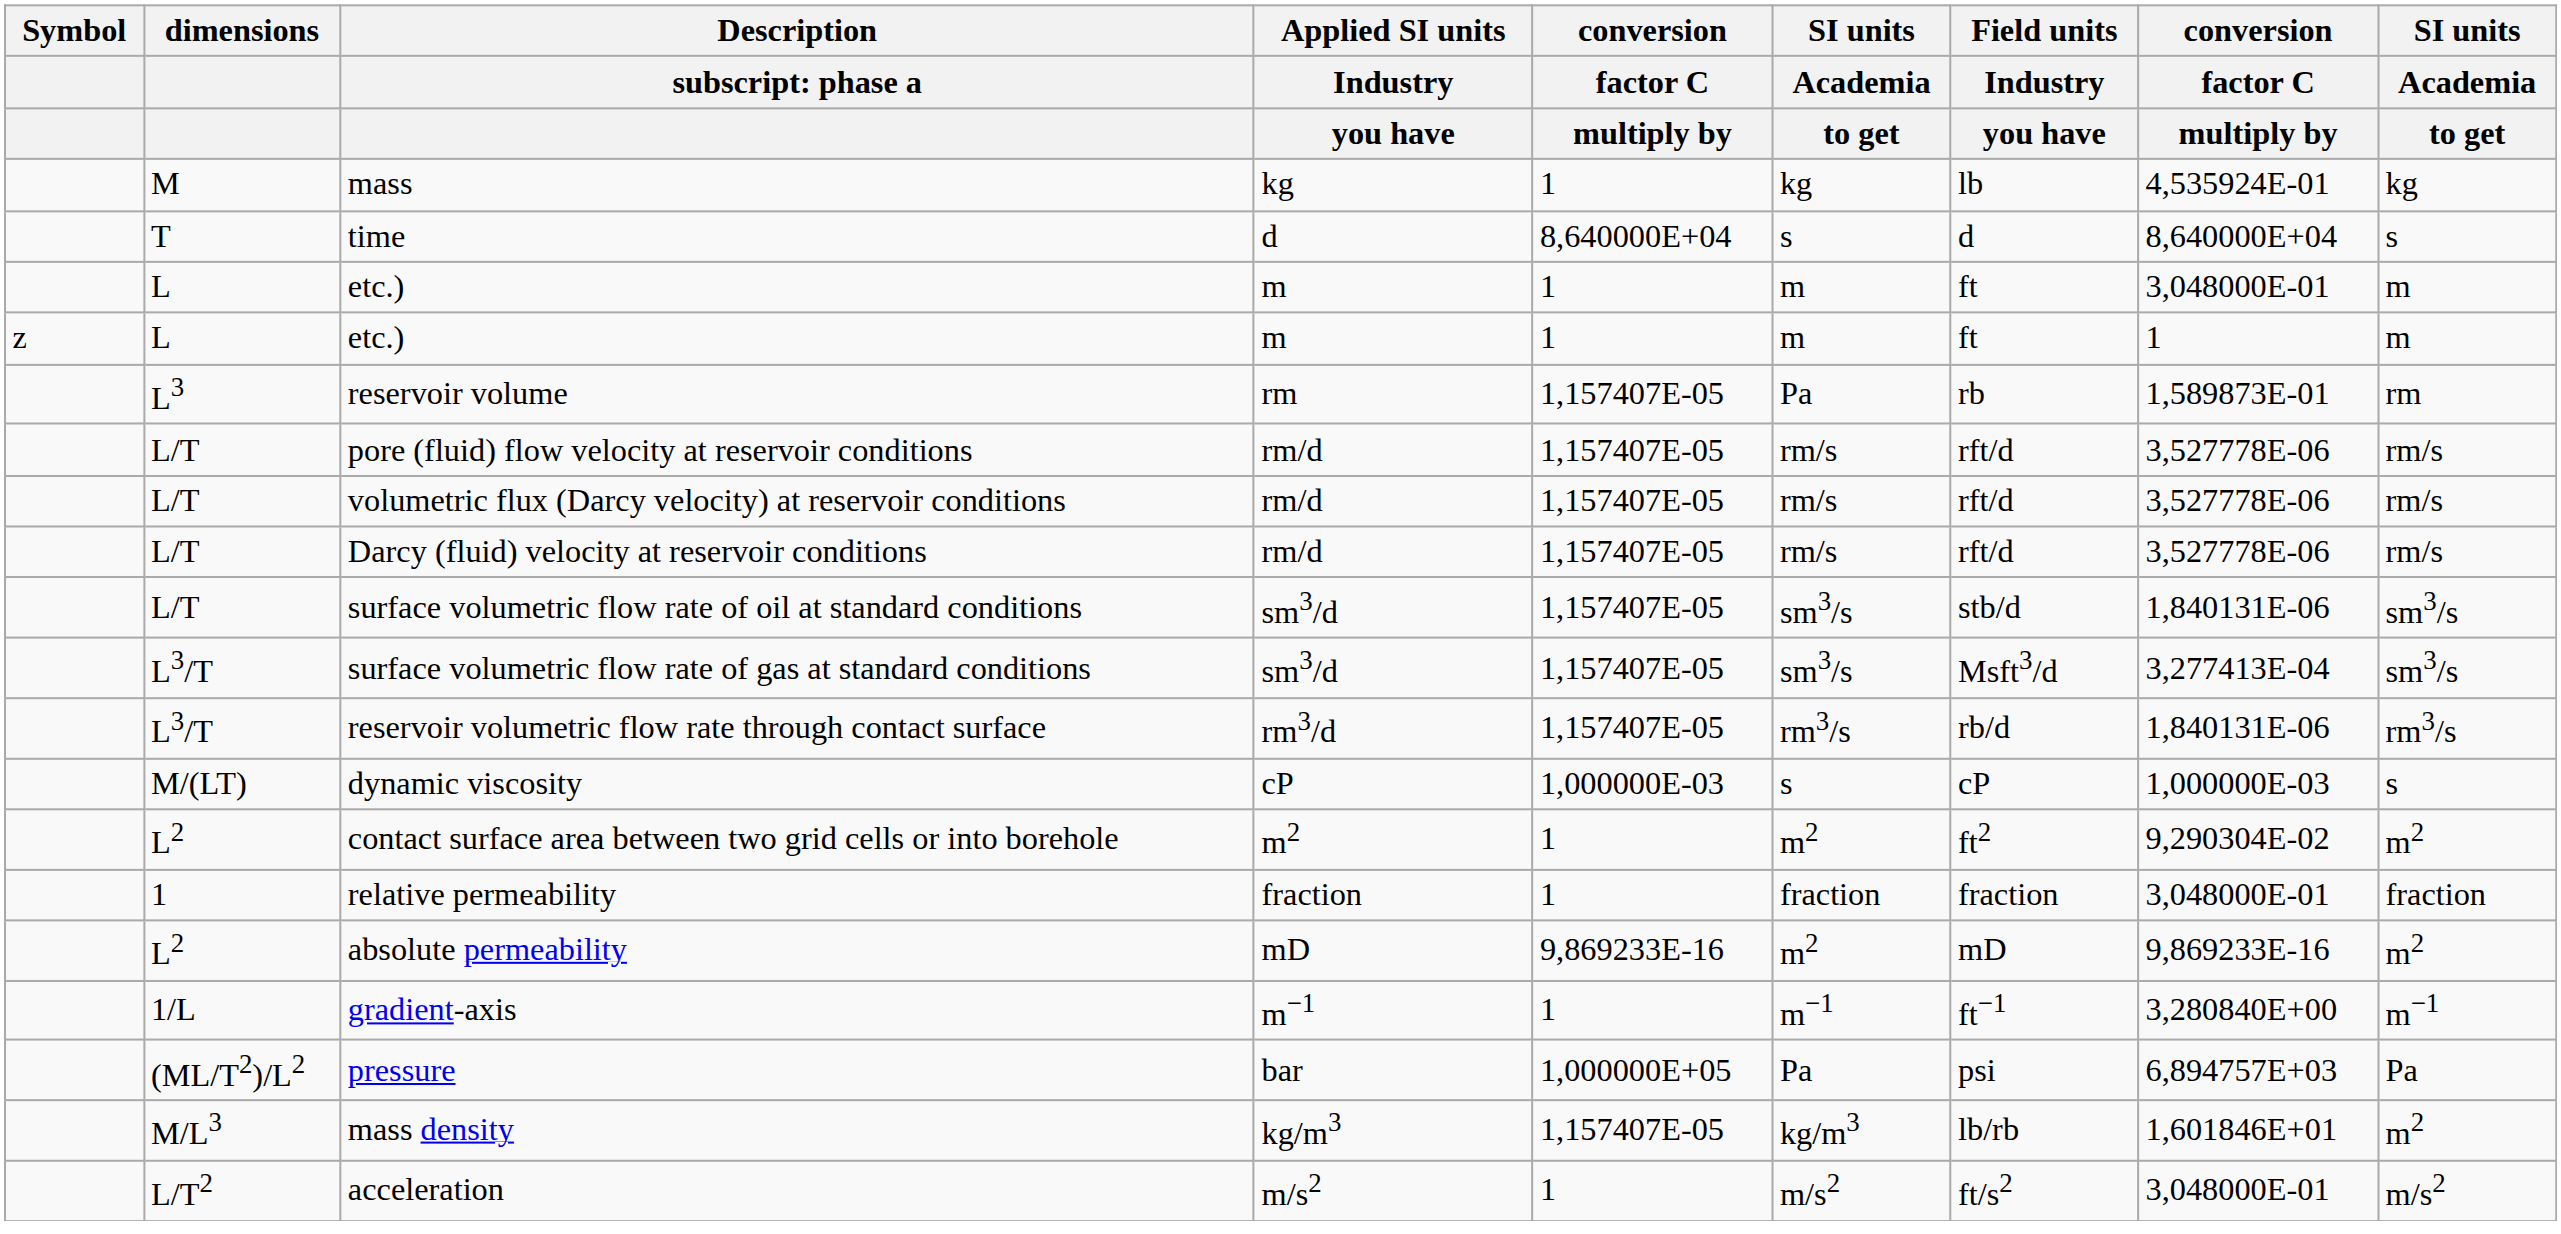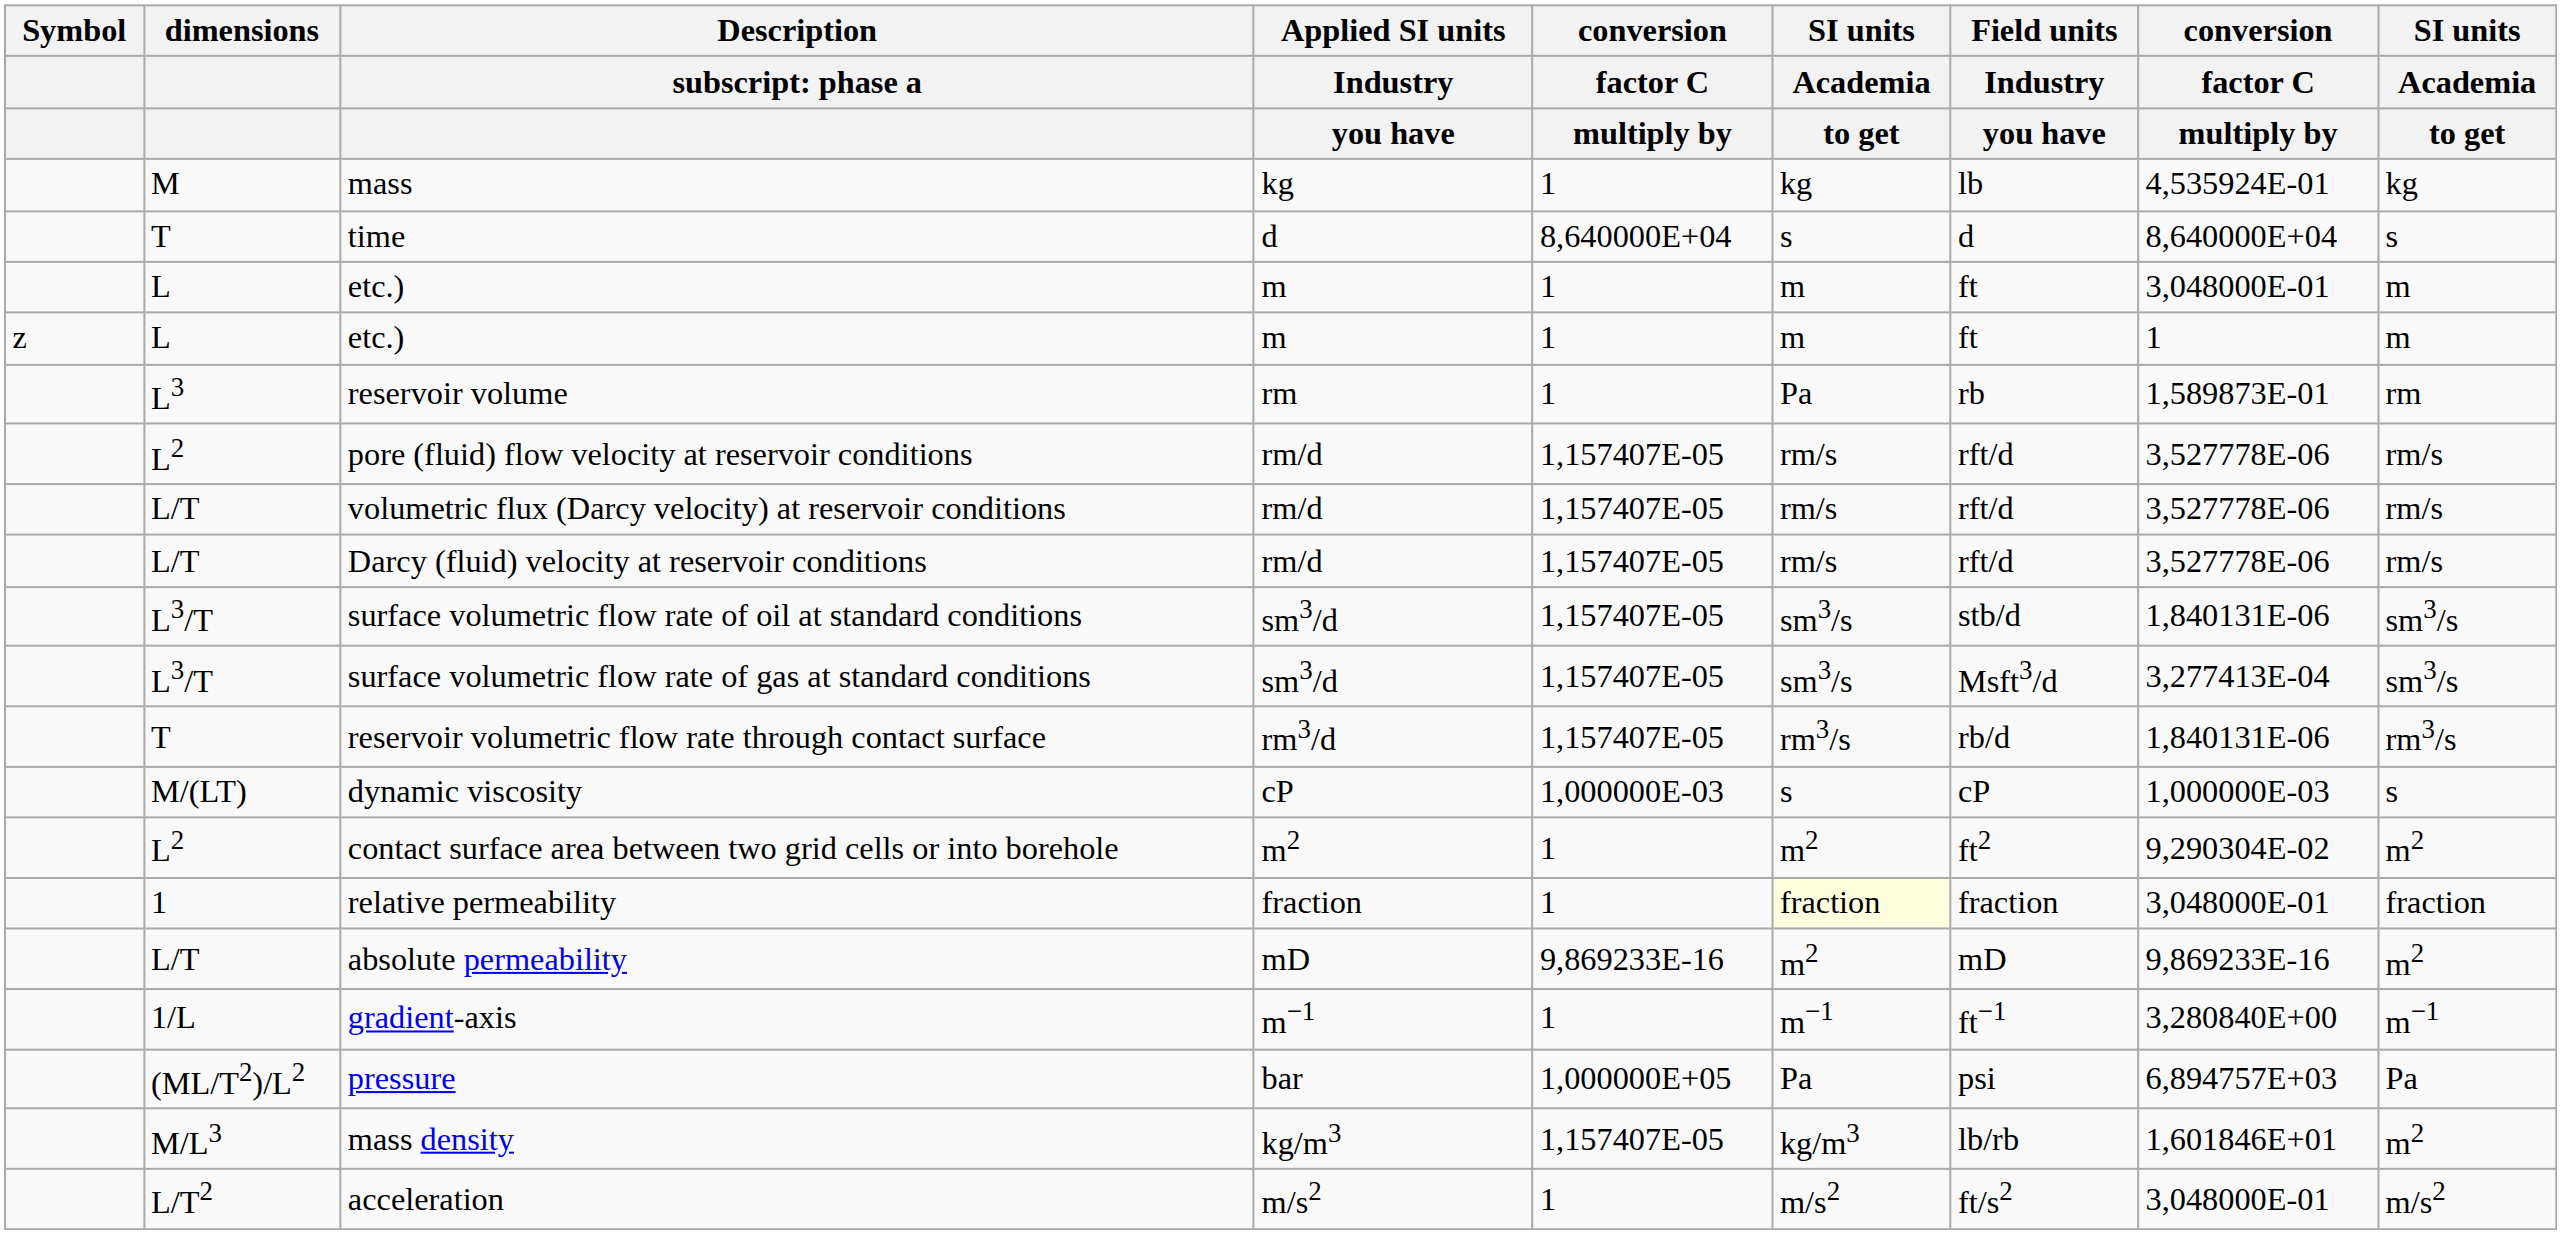reservoir volume | column 5: 1,157407E-05 -> 1
pore (fluid) flow velocity at reservoir conditions | dimensions: L/T -> L2
surface volumetric flow rate of oil at standard conditions | dimensions: L/T -> L3/T
reservoir volumetric flow rate through contact surface | dimensions: L3/T -> T
relative permeability | column 6: no background -> lightyellow background
absolute permeability | dimensions: L2 -> L/T
